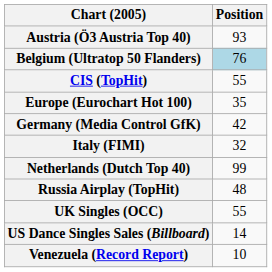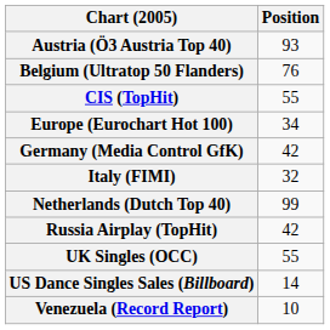Belgium (Ultratop 50 Flanders) | Position: lightblue background -> no background
Europe (Eurochart Hot 100) | Position: 35 -> 34
Russia Airplay (TopHit) | Position: 48 -> 42
